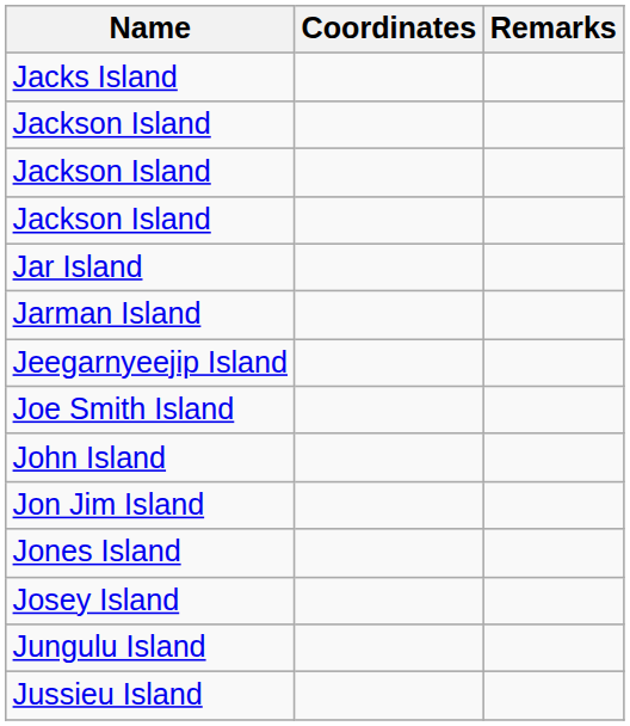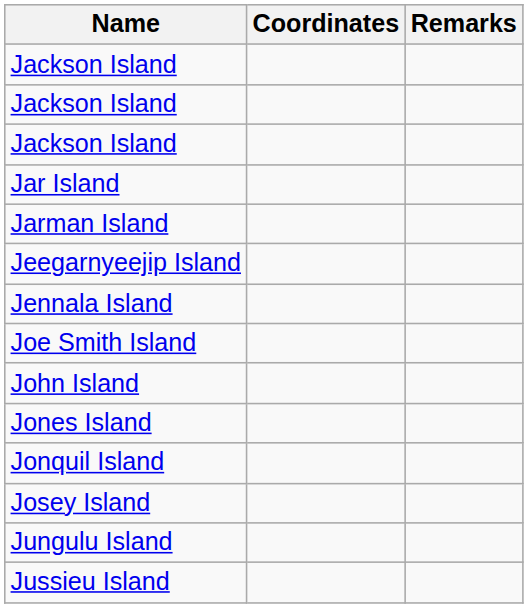- row: Jacks Island
+ row: Jennala Island
- row: Jon Jim Island
+ row: Jonquil Island
